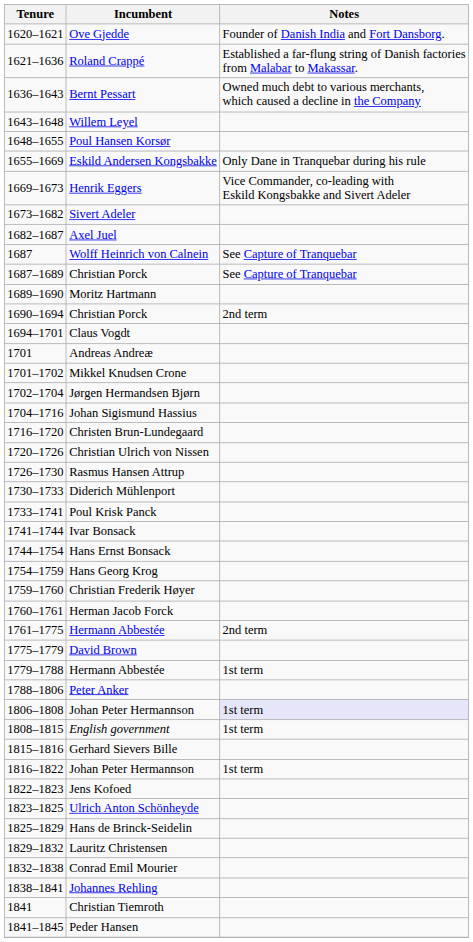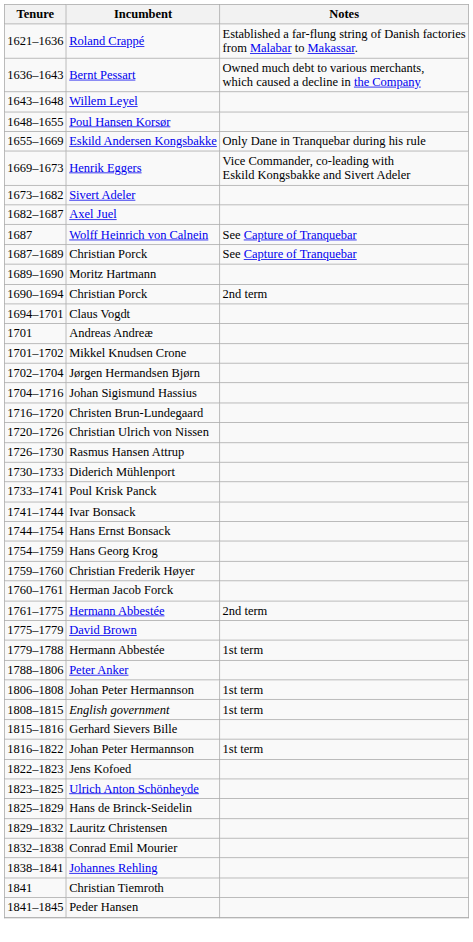- row: 1620–1621 | Ove Gjedde | Founder of Danish India and Fort Dansborg.
1806–1808 / Johan Peter Hermannson | Notes: lavender background -> no background
